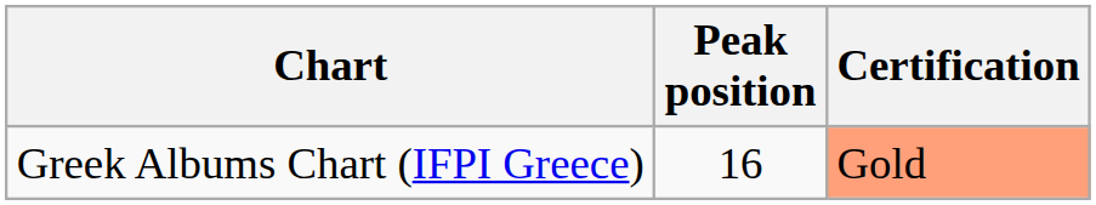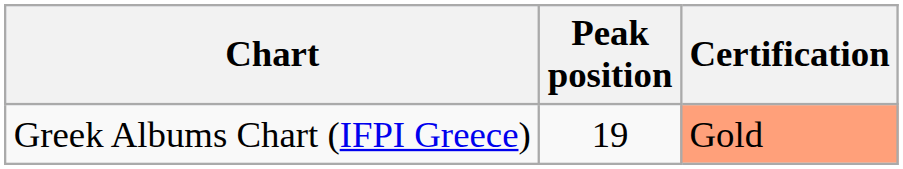Greek Albums Chart (IFPI Greece) | Peak position: 16 -> 19
